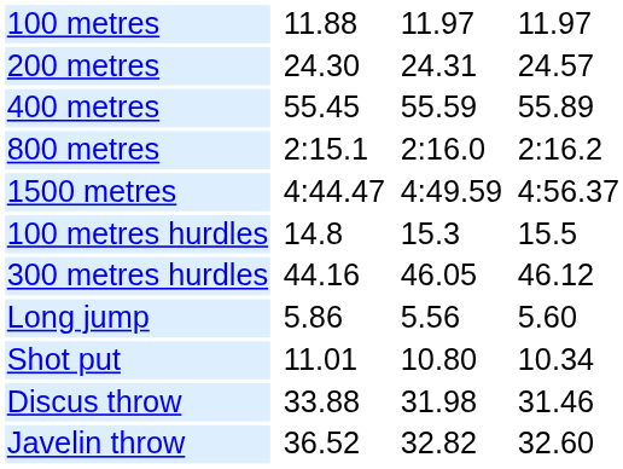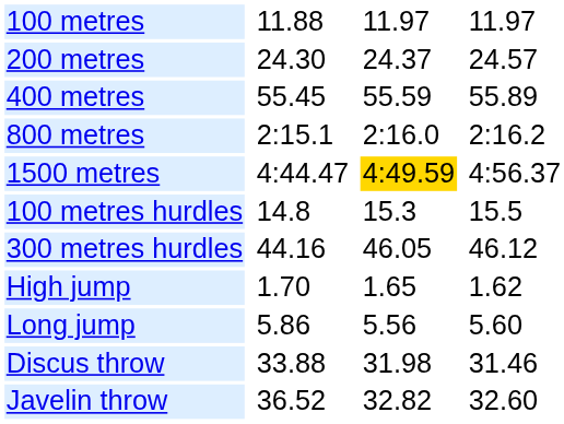200 metres | column 5: 24.31 -> 24.37
1500 metres | column 5: no background -> gold background
+ row: High jump | 1.70 | 1.65 | 1.62
- row: Shot put | 11.01 | 10.80 | 10.34
